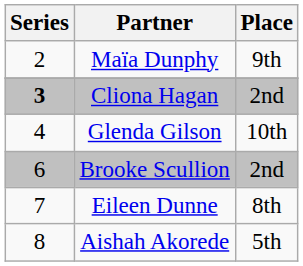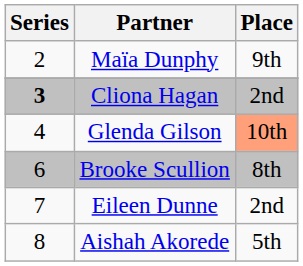Glenda Gilson | Place: no background -> lightsalmon background
Brooke Scullion | Place: 2nd -> 8th
Eileen Dunne | Place: 8th -> 2nd
